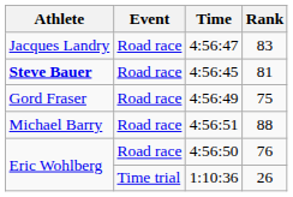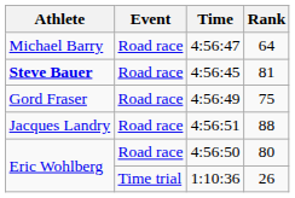4:56:47 | Athlete: Jacques Landry -> Michael Barry
4:56:47 | Rank: 83 -> 64
4:56:51 | Athlete: Michael Barry -> Jacques Landry
4:56:50 | Rank: 76 -> 80
